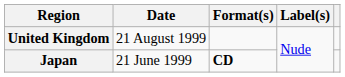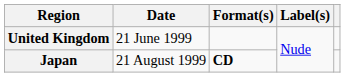United Kingdom | Date: 21 August 1999 -> 21 June 1999
Japan | Date: 21 June 1999 -> 21 August 1999
